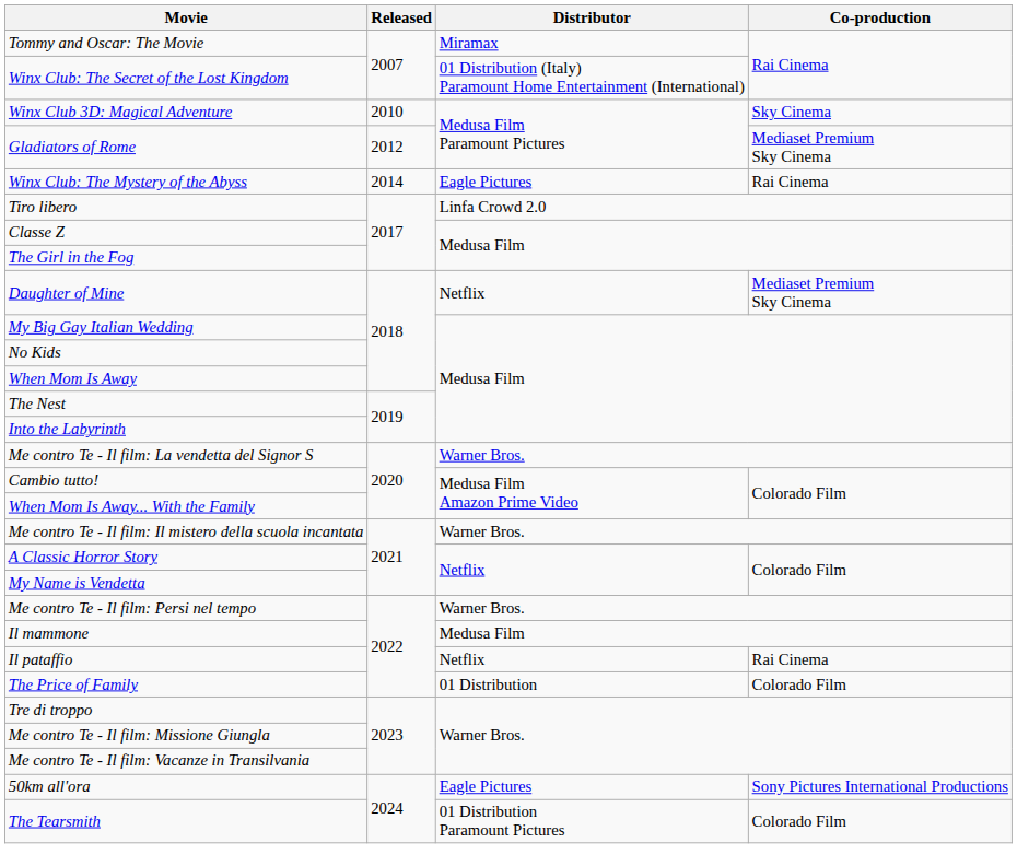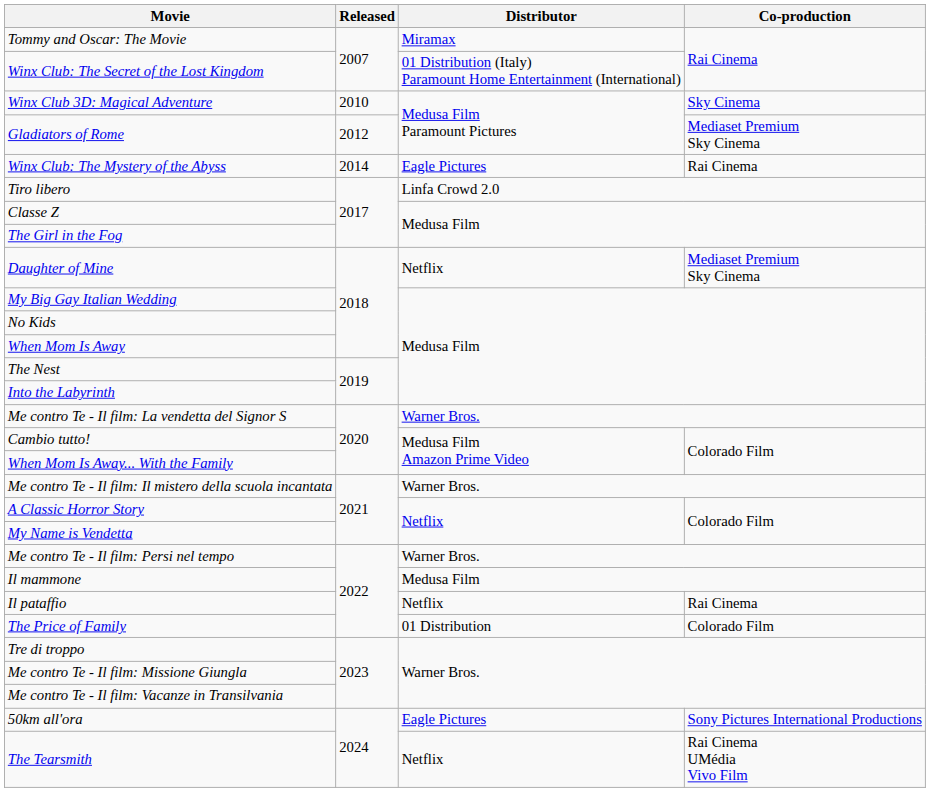The Tearsmith | Distributor: 01 Distribution Paramount Pictures -> Netflix
The Tearsmith | Co-production: Colorado Film -> Rai Cinema UMédia Vivo Film
